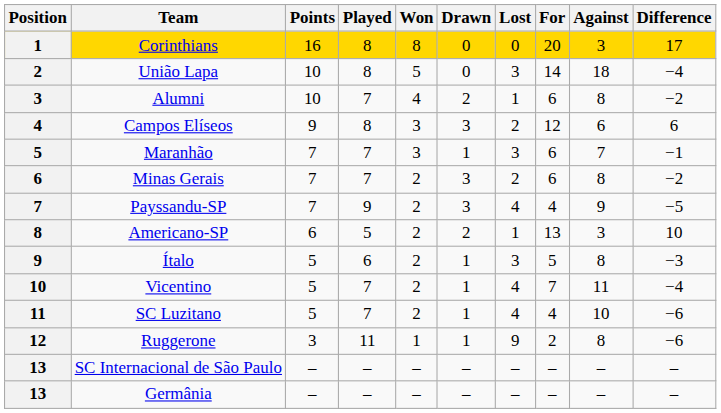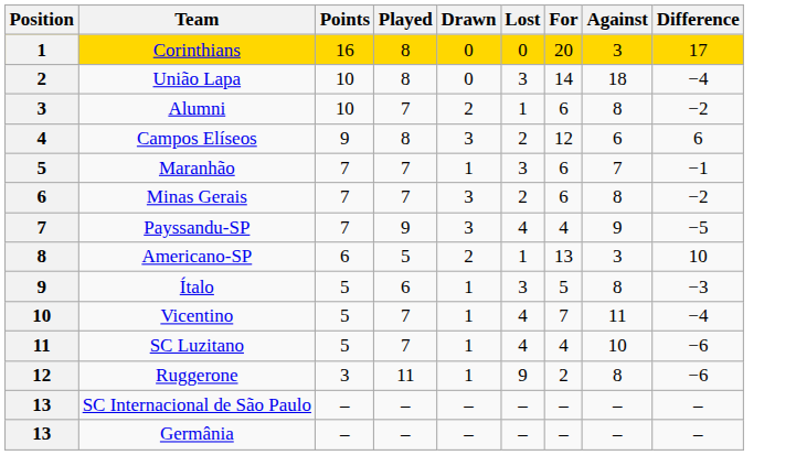- column: Won | 8 | 5 | 4 | 3 | 3 | 2 | 2 | 2 | 2 | 2 | 2 | 1 | – | –
